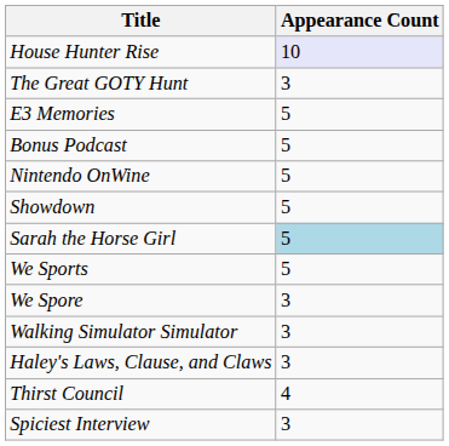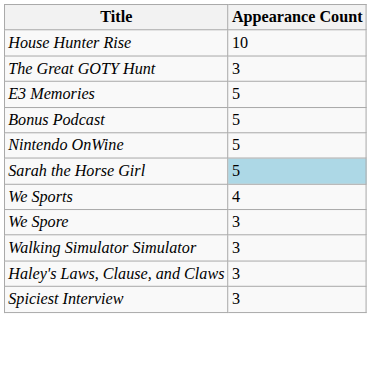House Hunter Rise | Appearance Count: lavender background -> no background
- row: Showdown | 5
We Sports | Appearance Count: 5 -> 4
- row: Thirst Council | 4
